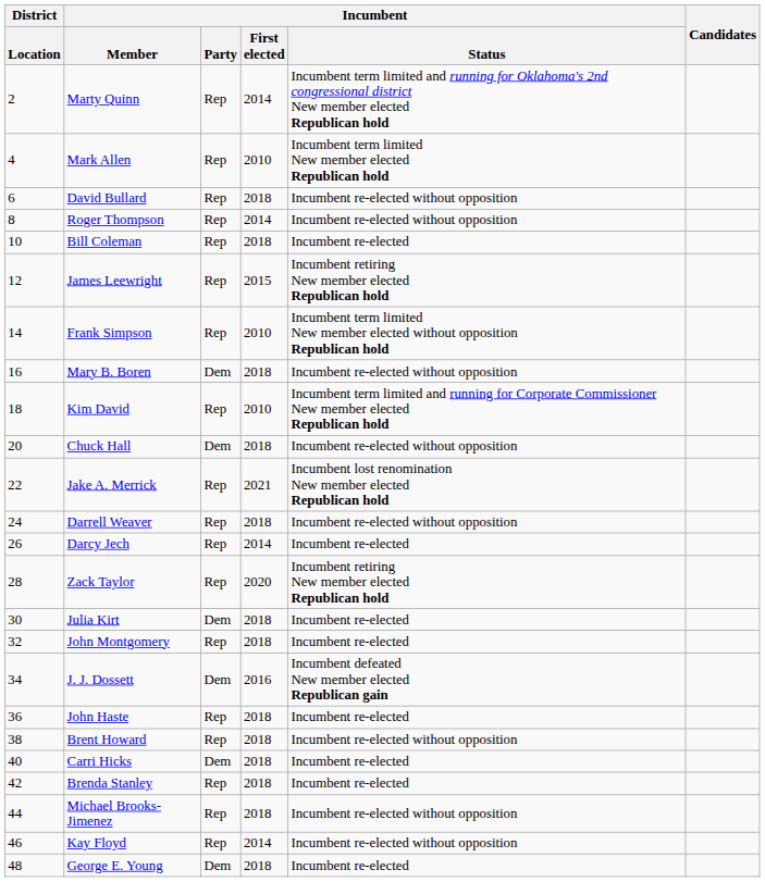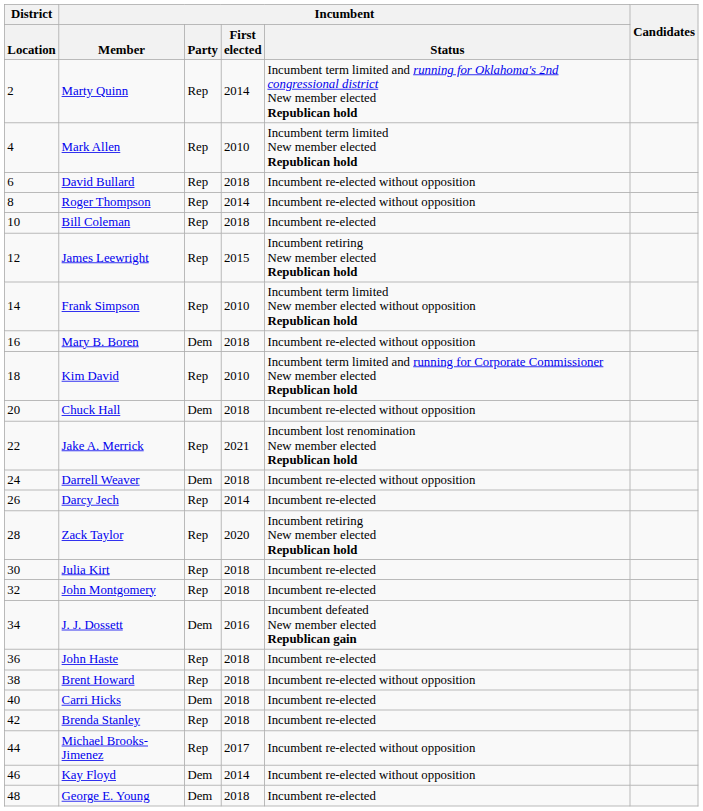Darrell Weaver | Incumbent / Party: Rep -> Dem
Julia Kirt | Incumbent / Party: Dem -> Rep
Michael Brooks-Jimenez | Incumbent / First elected: 2018 -> 2017
Kay Floyd | Incumbent / Party: Rep -> Dem
